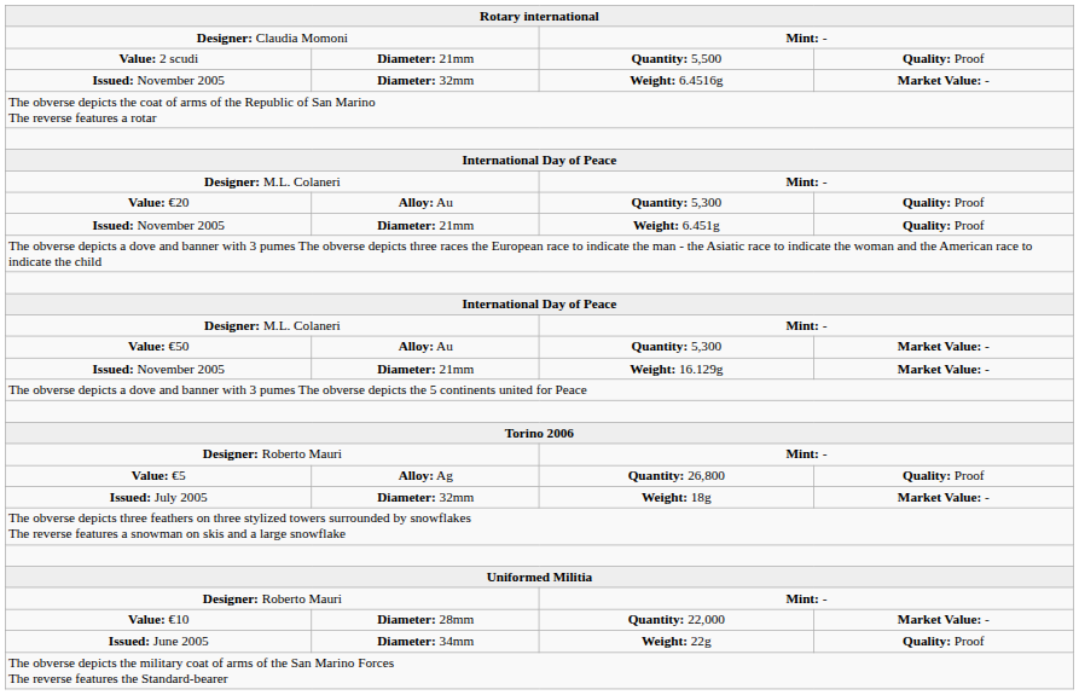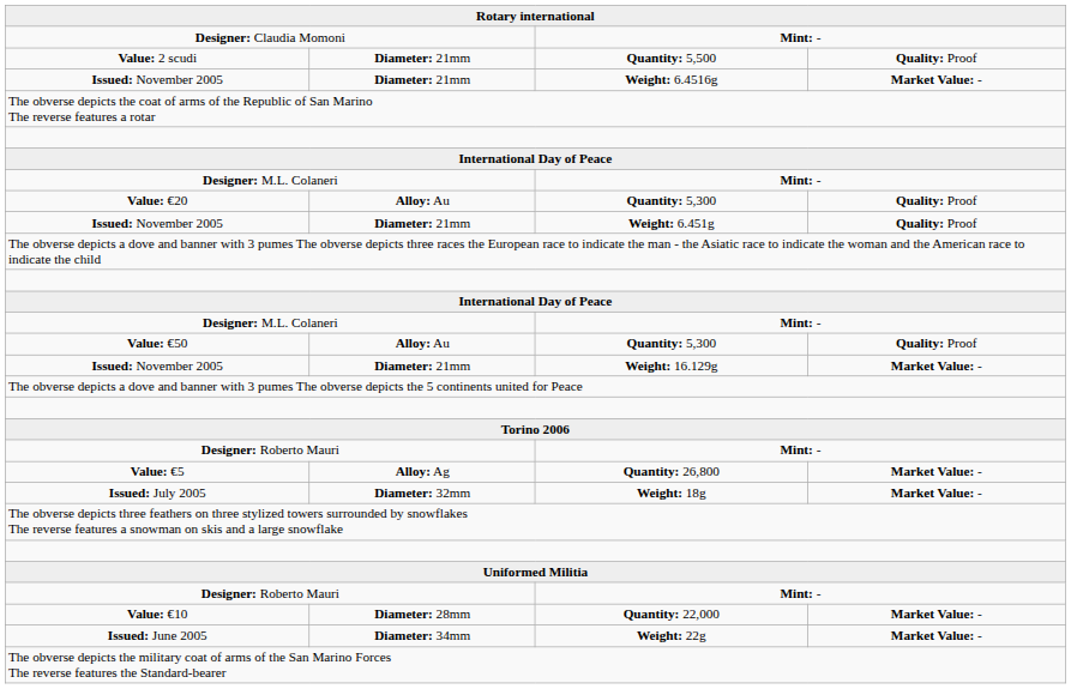Issued: November 2005 / Weight: 6.4516g | column 2: Diameter: 32mm -> Diameter: 21mm
Value: €50 | column 4: Market Value: - -> Quality: Proof
Value: €5 | column 4: Quality: Proof -> Market Value: -
Issued: June 2005 | column 4: Quality: Proof -> Market Value: -
